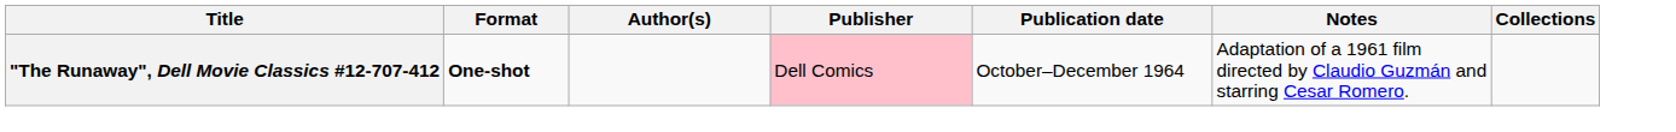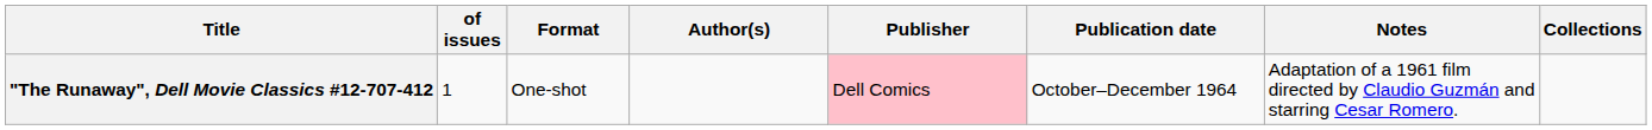+ column: of issues | 1
"The Runaway", Dell Movie Classics #12-707-412 | Format: bold -> normal
